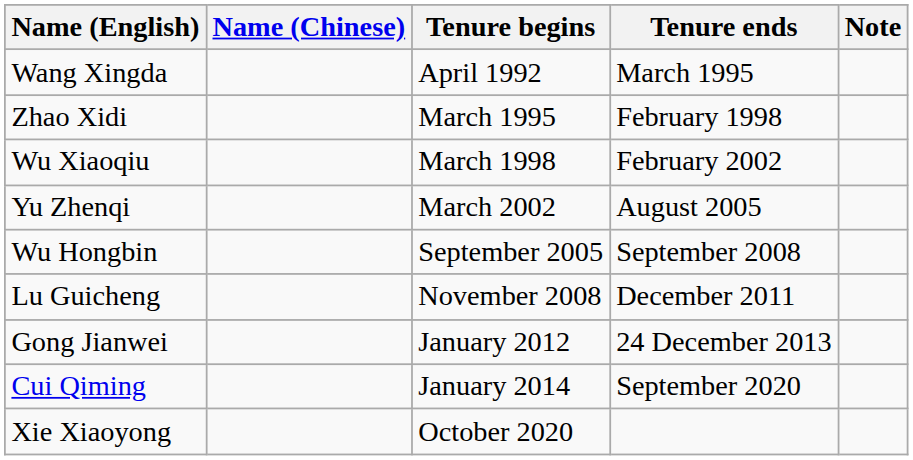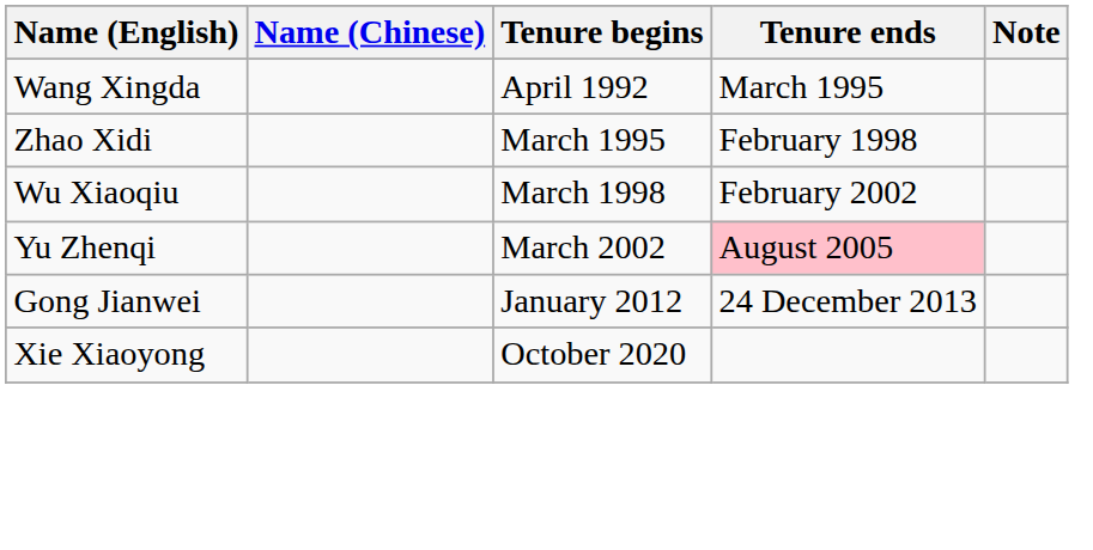Yu Zhenqi | Tenure ends: no background -> pink background
- row: Wu Hongbin | September 2005 | September 2008
- row: Lu Guicheng | November 2008 | December 2011
- row: Cui Qiming | January 2014 | September 2020
